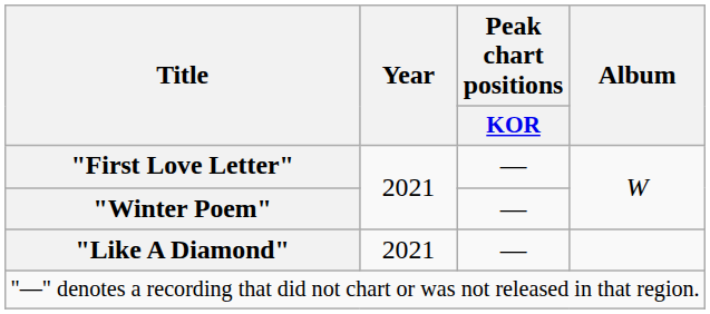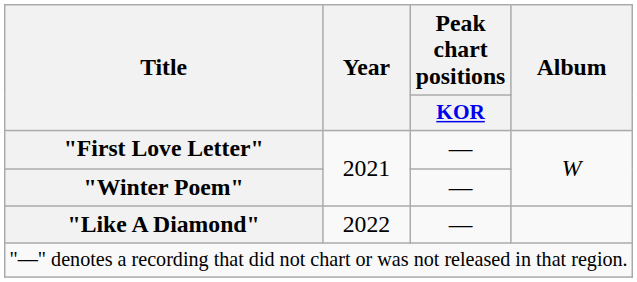"Like A Diamond" | Year: 2021 -> 2022
